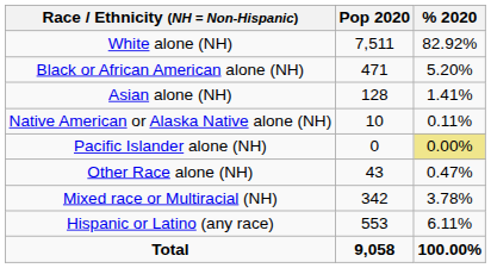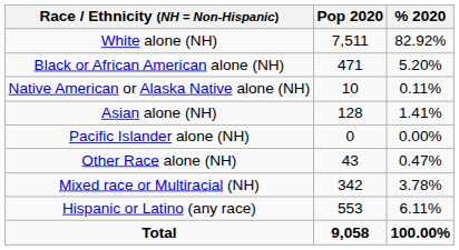rows swapped: Native American or Alaska Native alone (NH) <-> Asian alone (NH)
Pacific Islander alone (NH) | % 2020: khaki background -> no background
